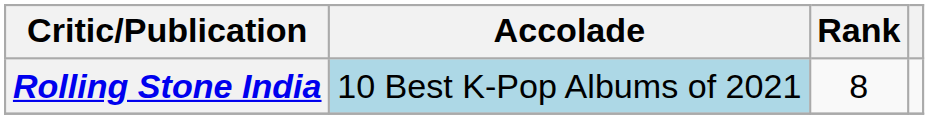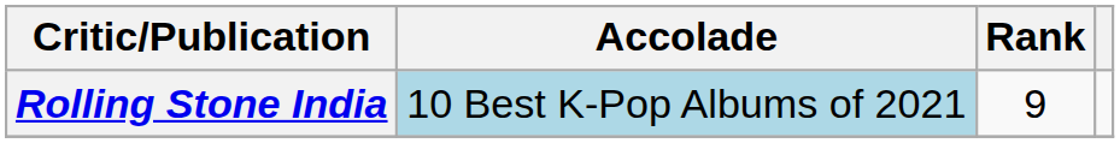Rolling Stone India | Rank: 8 -> 9
